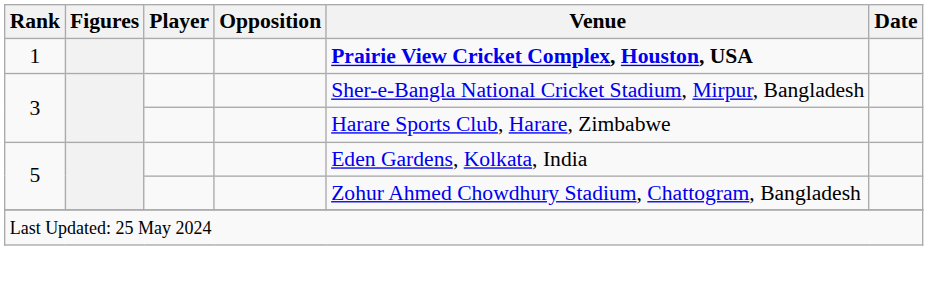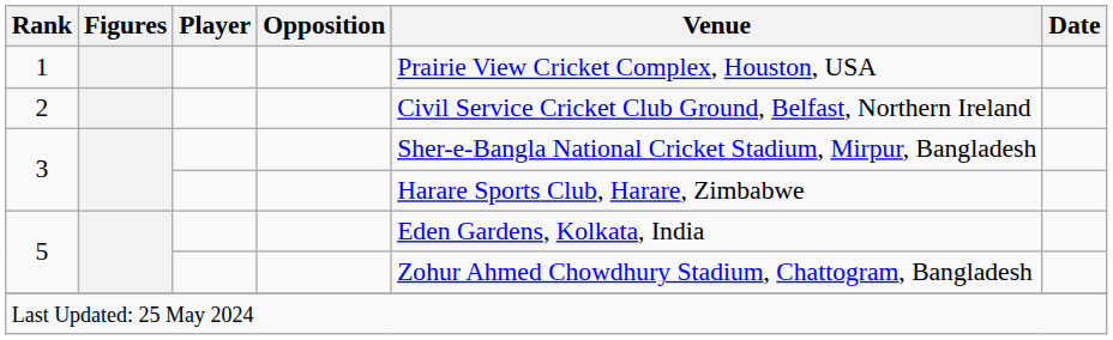1 | Venue: bold -> normal
+ row: 2 | Civil Service Cricket Club Ground, Belfast, Northern Ireland
